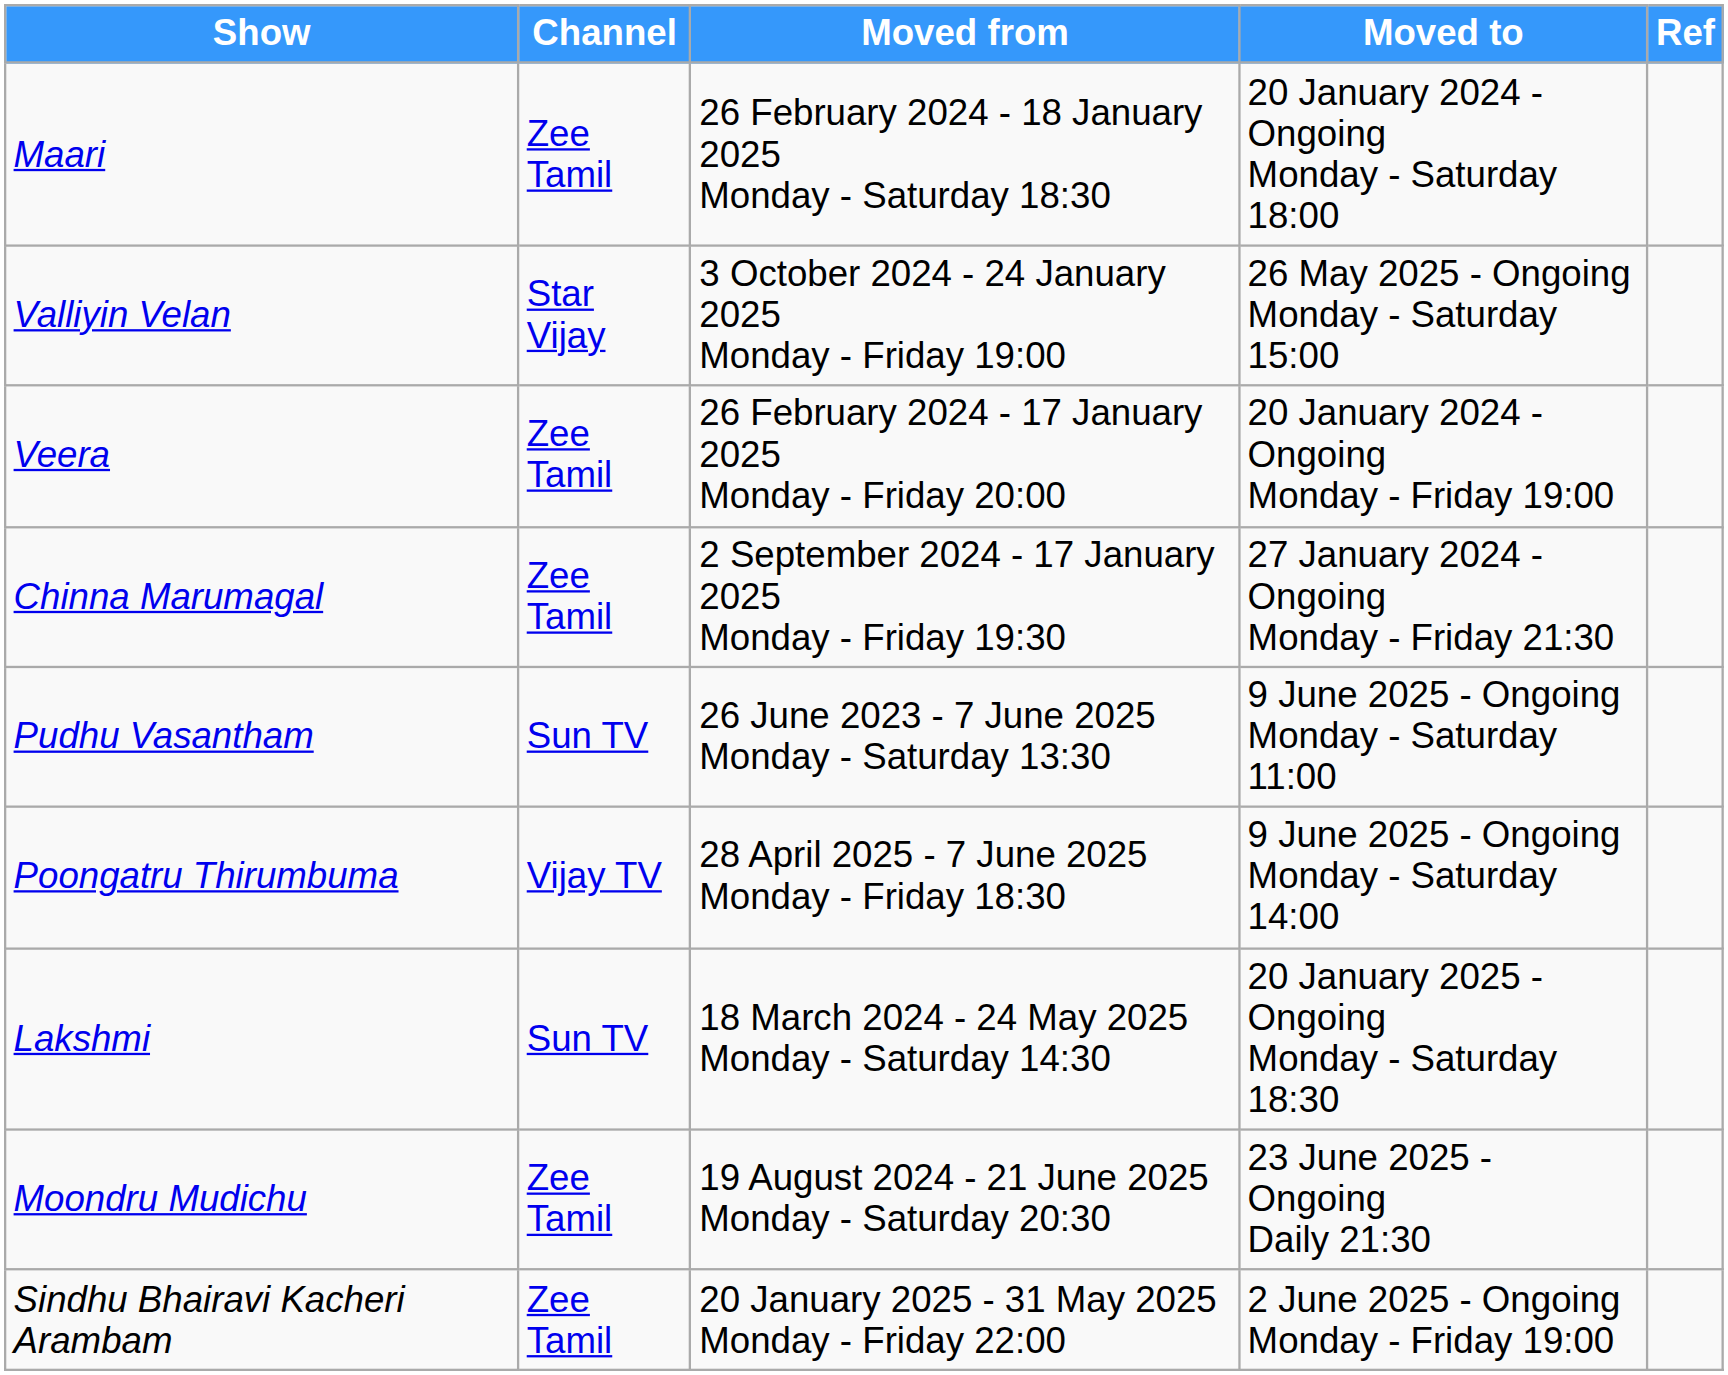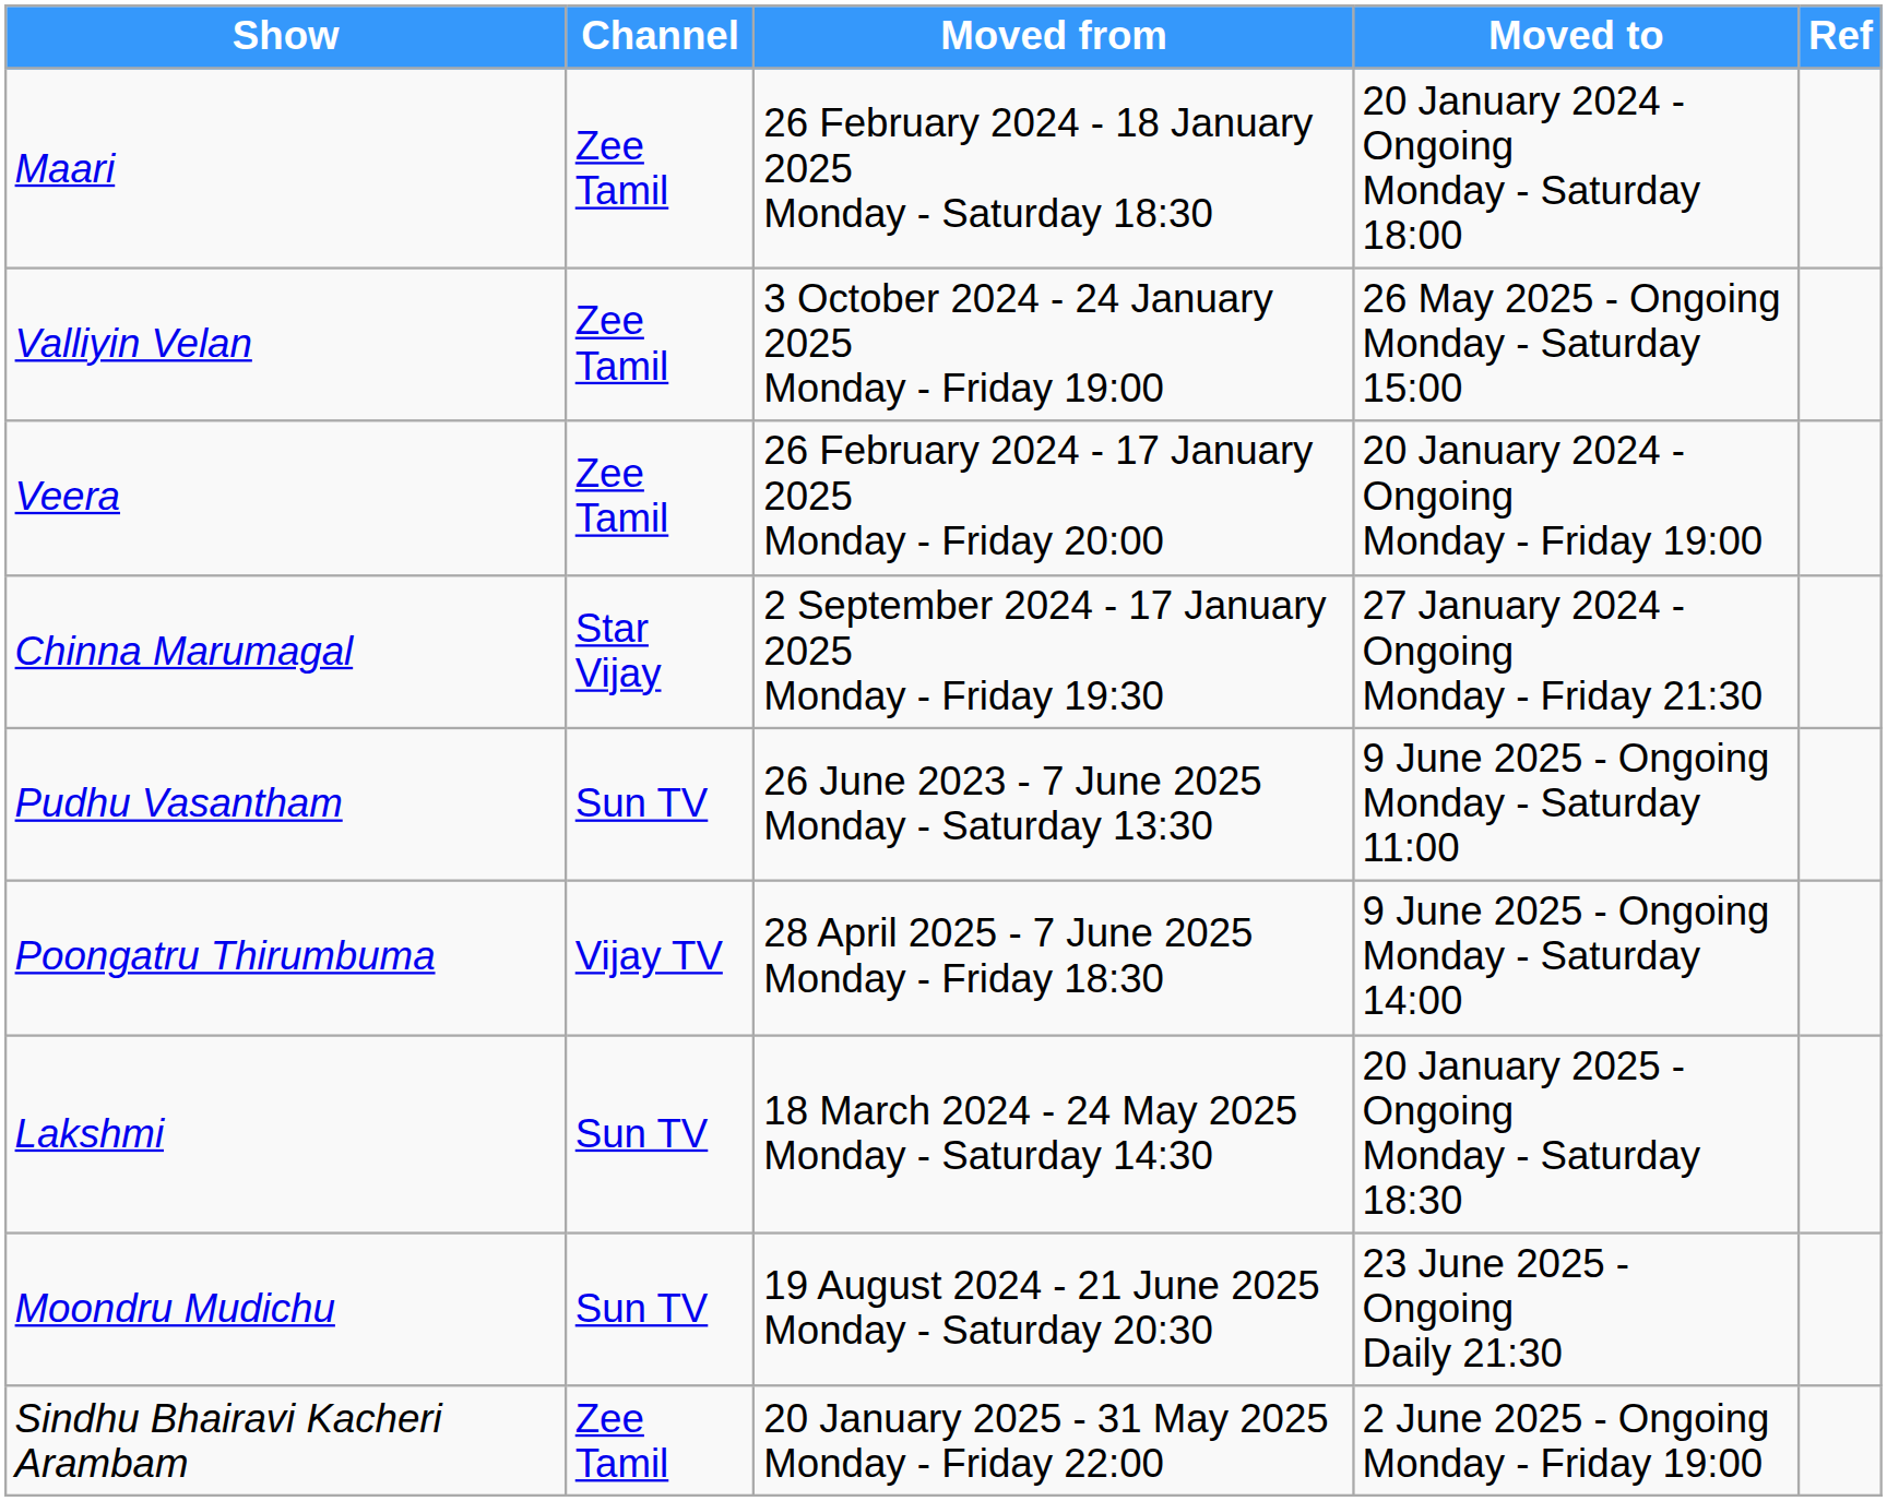Valliyin Velan | Channel: Star Vijay -> Zee Tamil
Chinna Marumagal | Channel: Zee Tamil -> Star Vijay
Moondru Mudichu | Channel: Zee Tamil -> Sun TV
